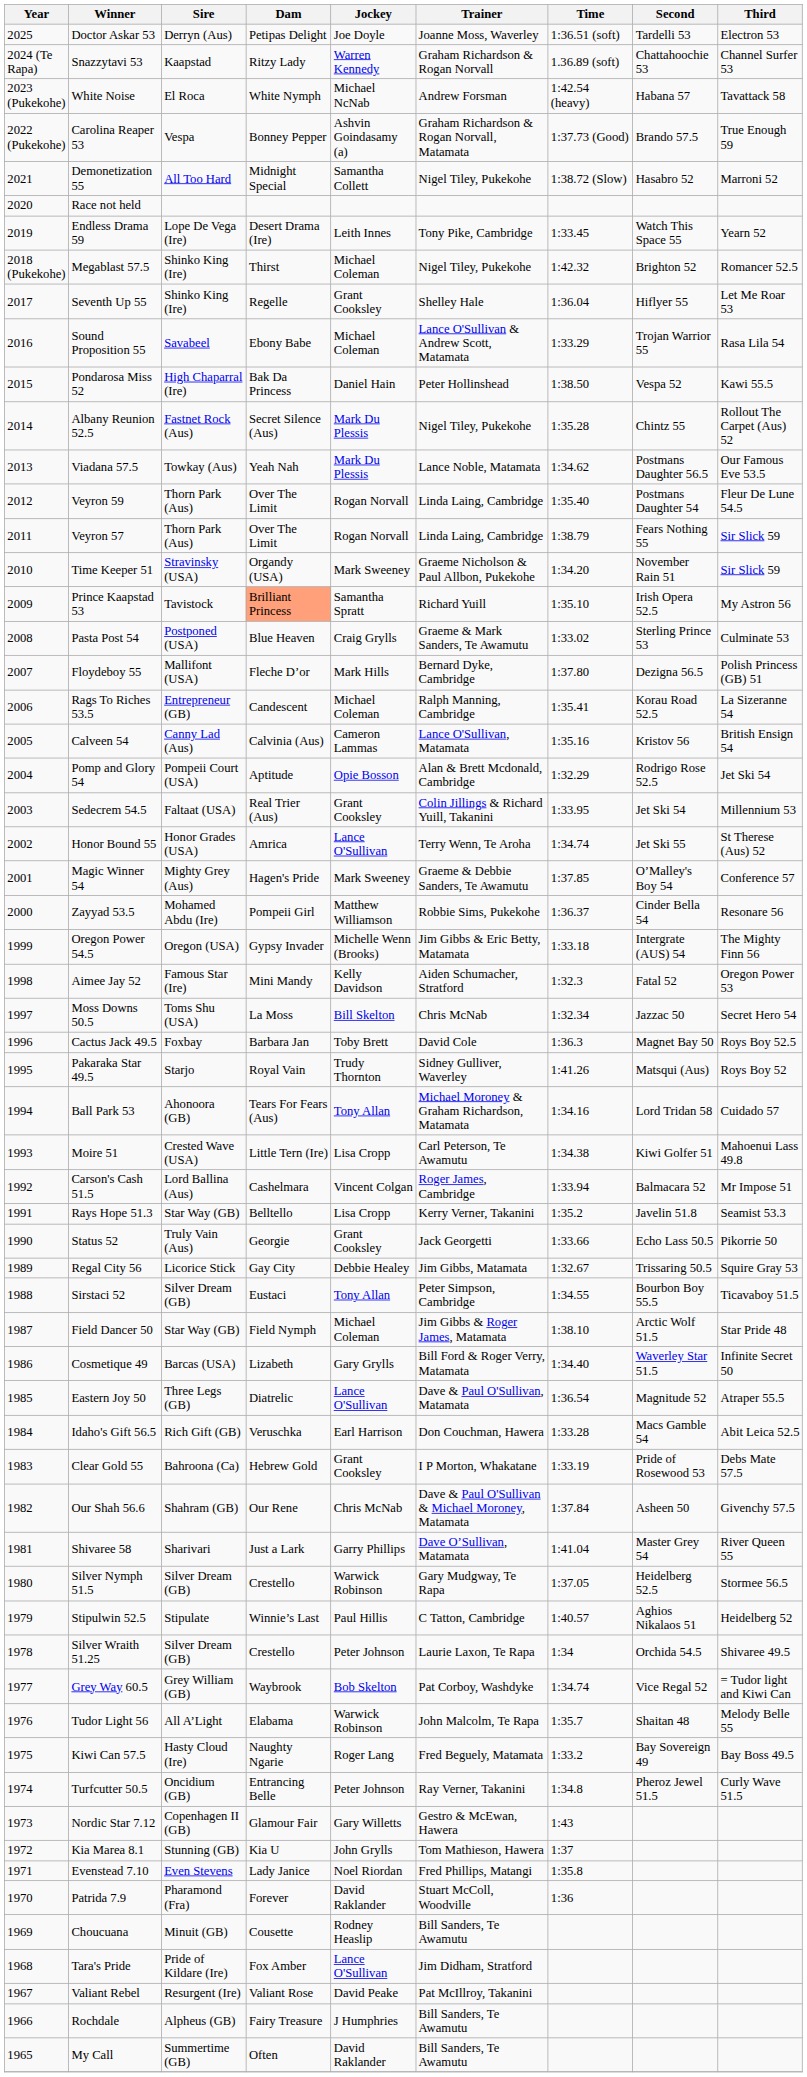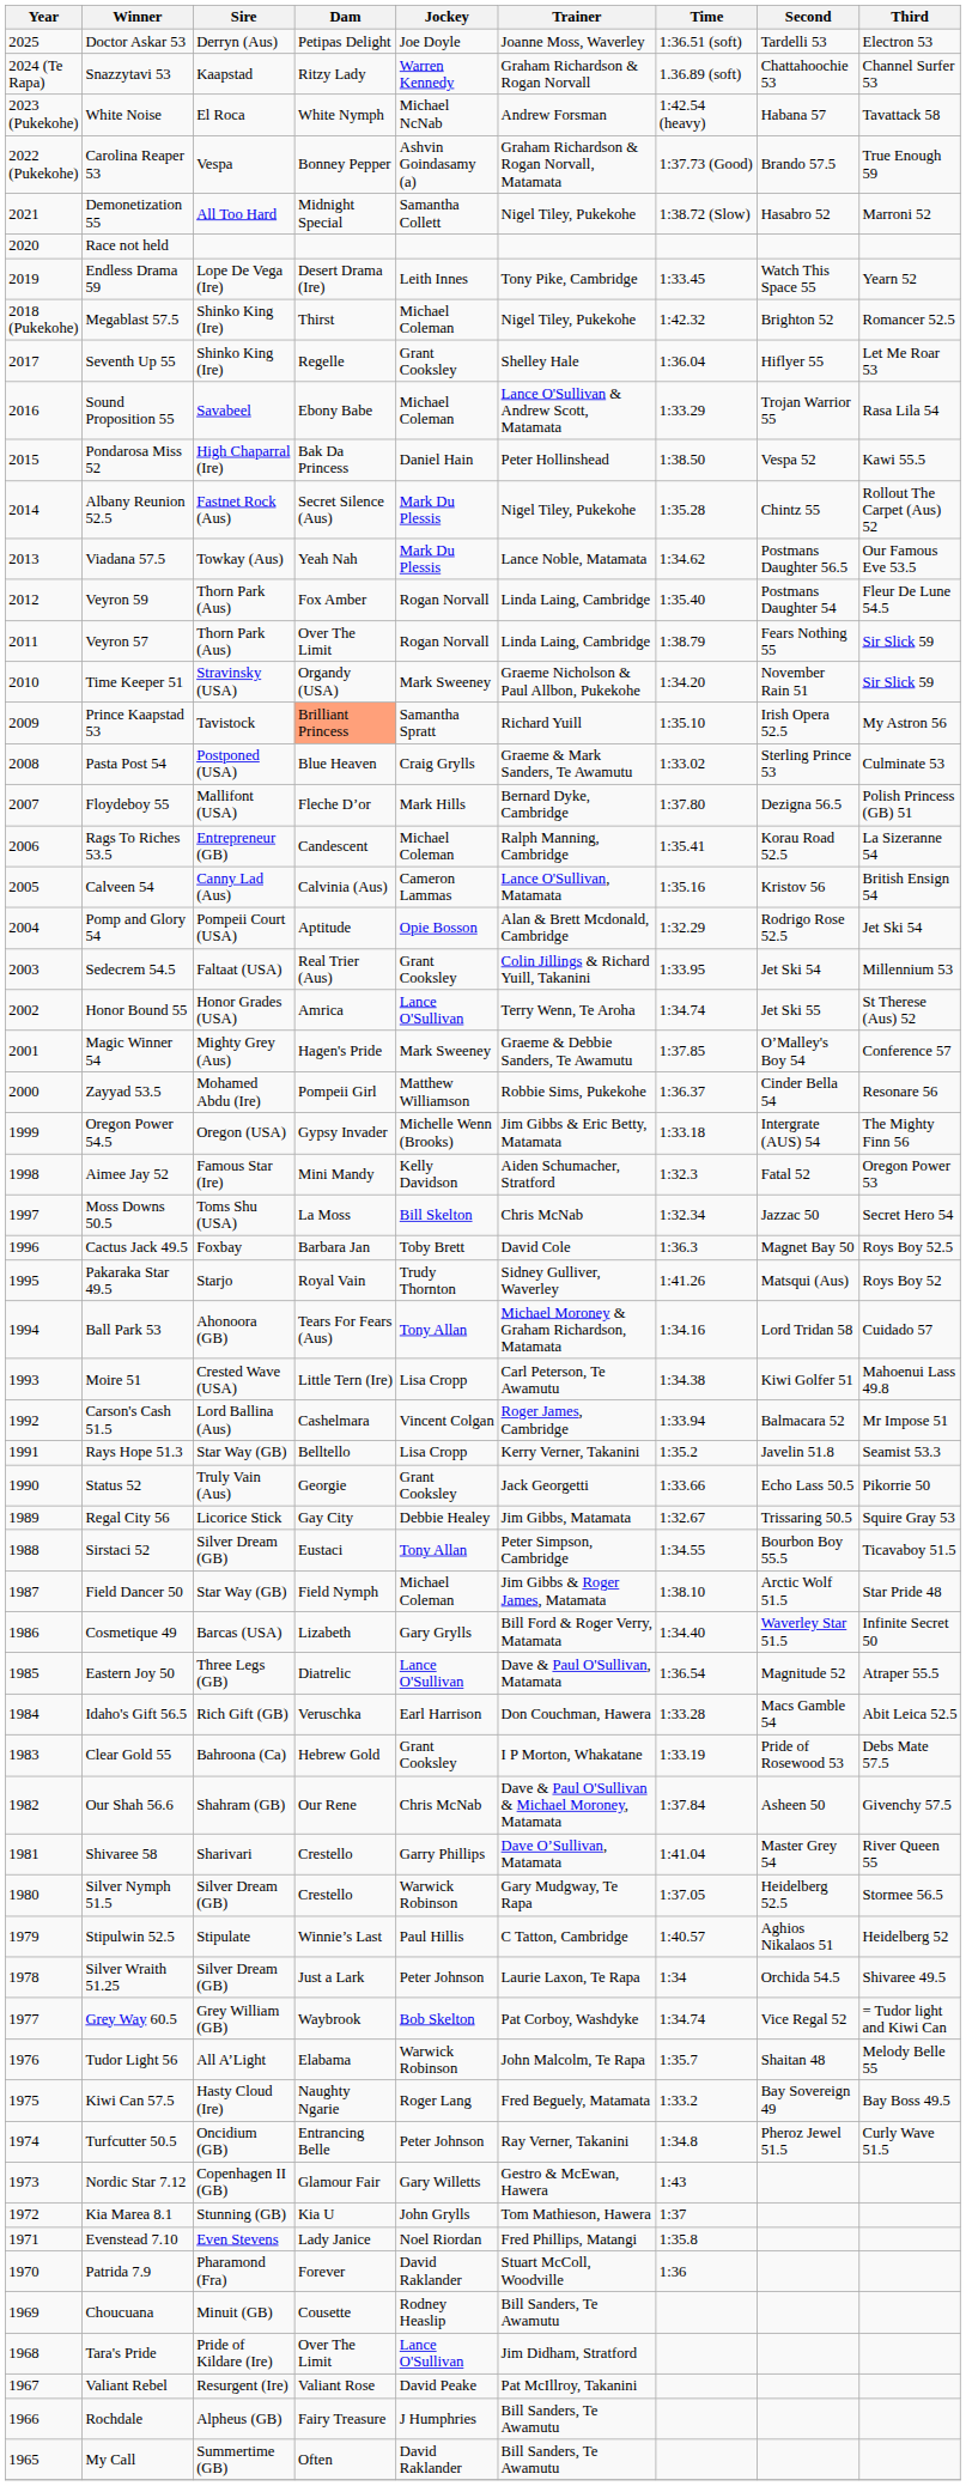Veyron 59 | Dam: Over The Limit -> Fox Amber
Shivaree 58 | Dam: Just a Lark -> Crestello
Silver Wraith 51.25 | Dam: Crestello -> Just a Lark
Tara's Pride | Dam: Fox Amber -> Over The Limit
